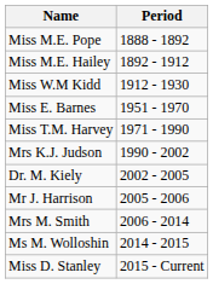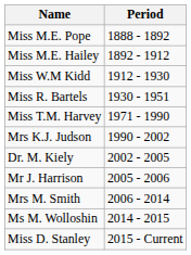+ row: Miss R. Bartels | 1930 - 1951
- row: Miss E. Barnes | 1951 - 1970
